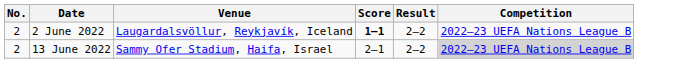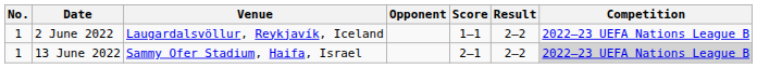+ column: Opponent
2 June 2022 | No.: 2 -> 1
2 June 2022 | Score: bold -> normal
13 June 2022 | No.: 2 -> 1
